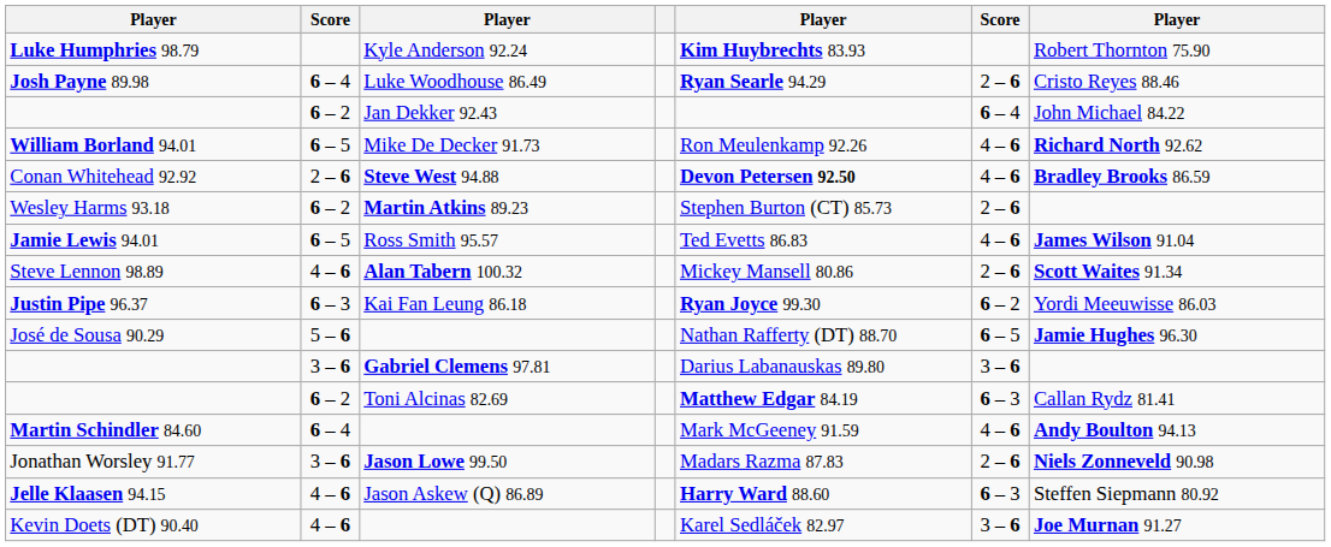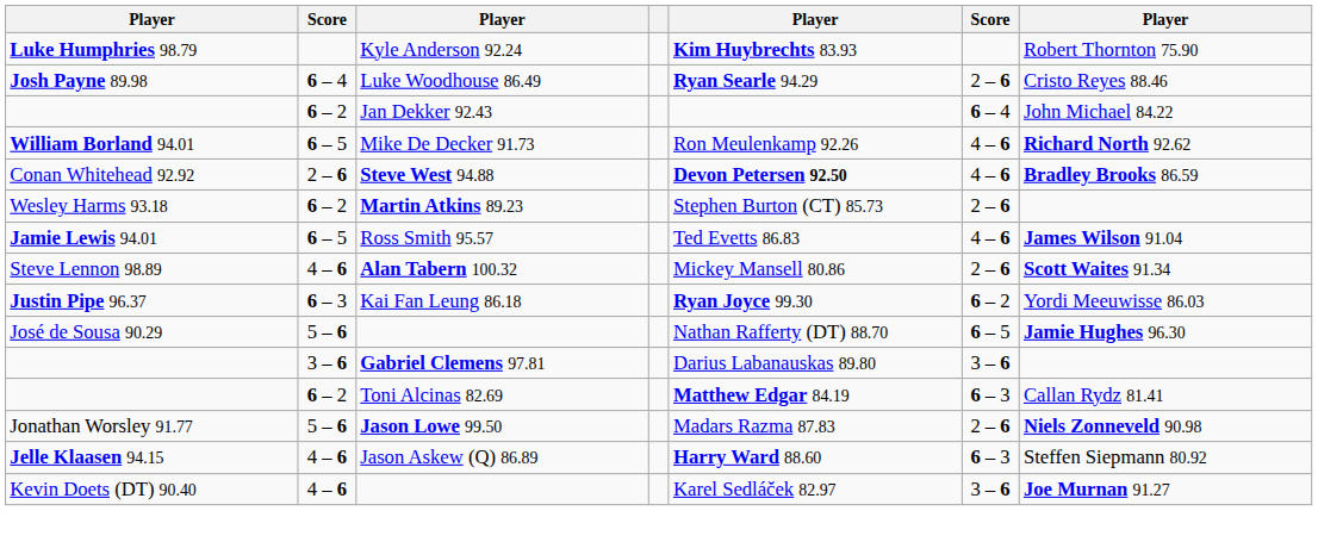- row: Martin Schindler 84.60 | 6 – 4 | Mark McGeeney 91.59 | 4 – 6 | Andy Boulton 94.13
Jonathan Worsley 91.77 | column 2: 3 – 6 -> 5 – 6
